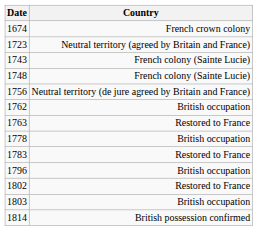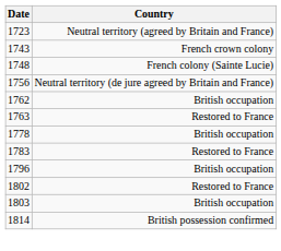- row: 1674 | French crown colony
1743 | Country: French colony (Sainte Lucie) -> French crown colony
